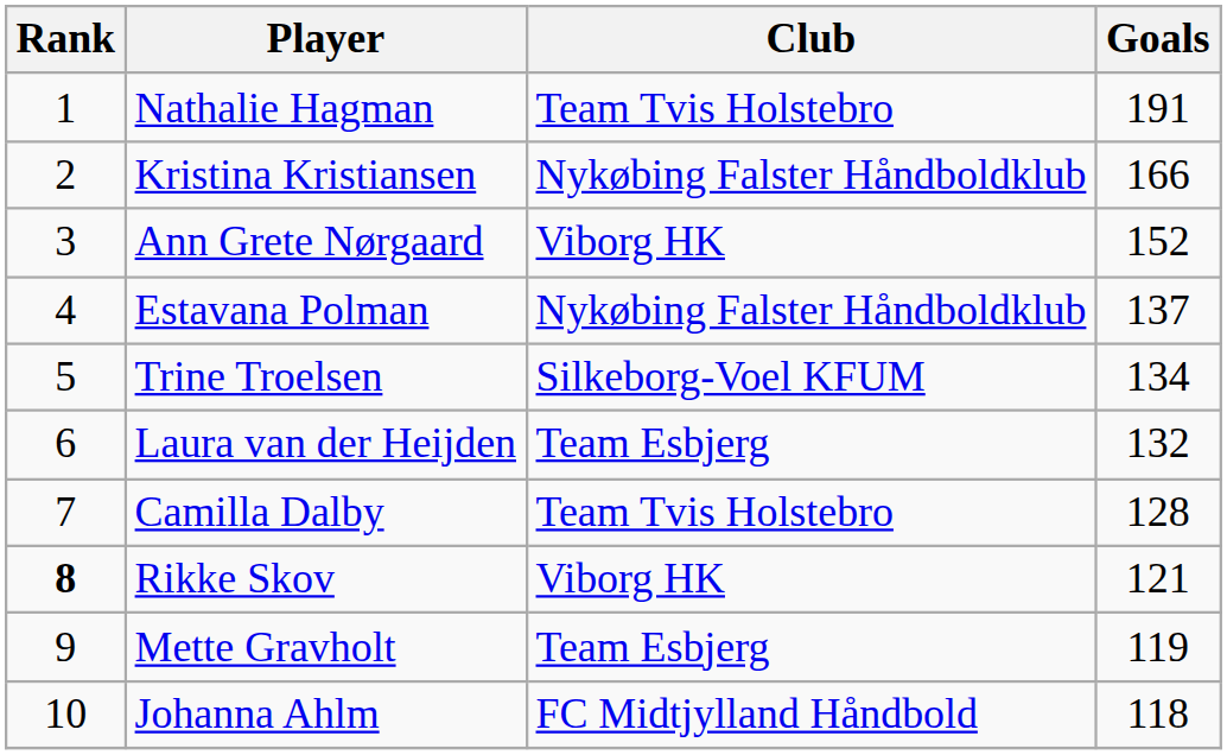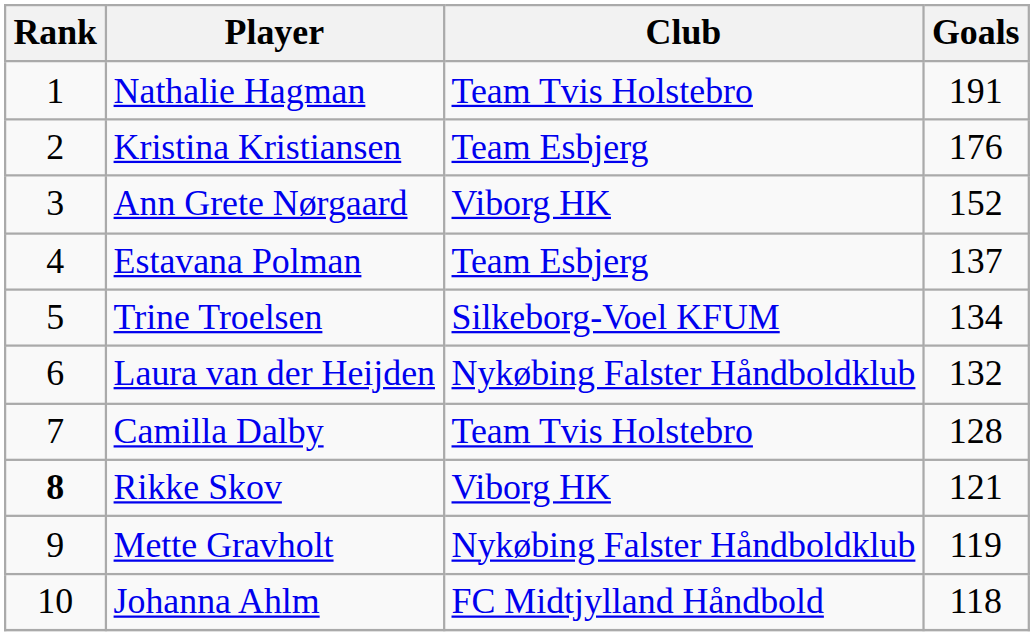Kristina Kristiansen | Club: Nykøbing Falster Håndboldklub -> Team Esbjerg
Kristina Kristiansen | Goals: 166 -> 176
Estavana Polman | Club: Nykøbing Falster Håndboldklub -> Team Esbjerg
Laura van der Heijden | Club: Team Esbjerg -> Nykøbing Falster Håndboldklub
Mette Gravholt | Club: Team Esbjerg -> Nykøbing Falster Håndboldklub
